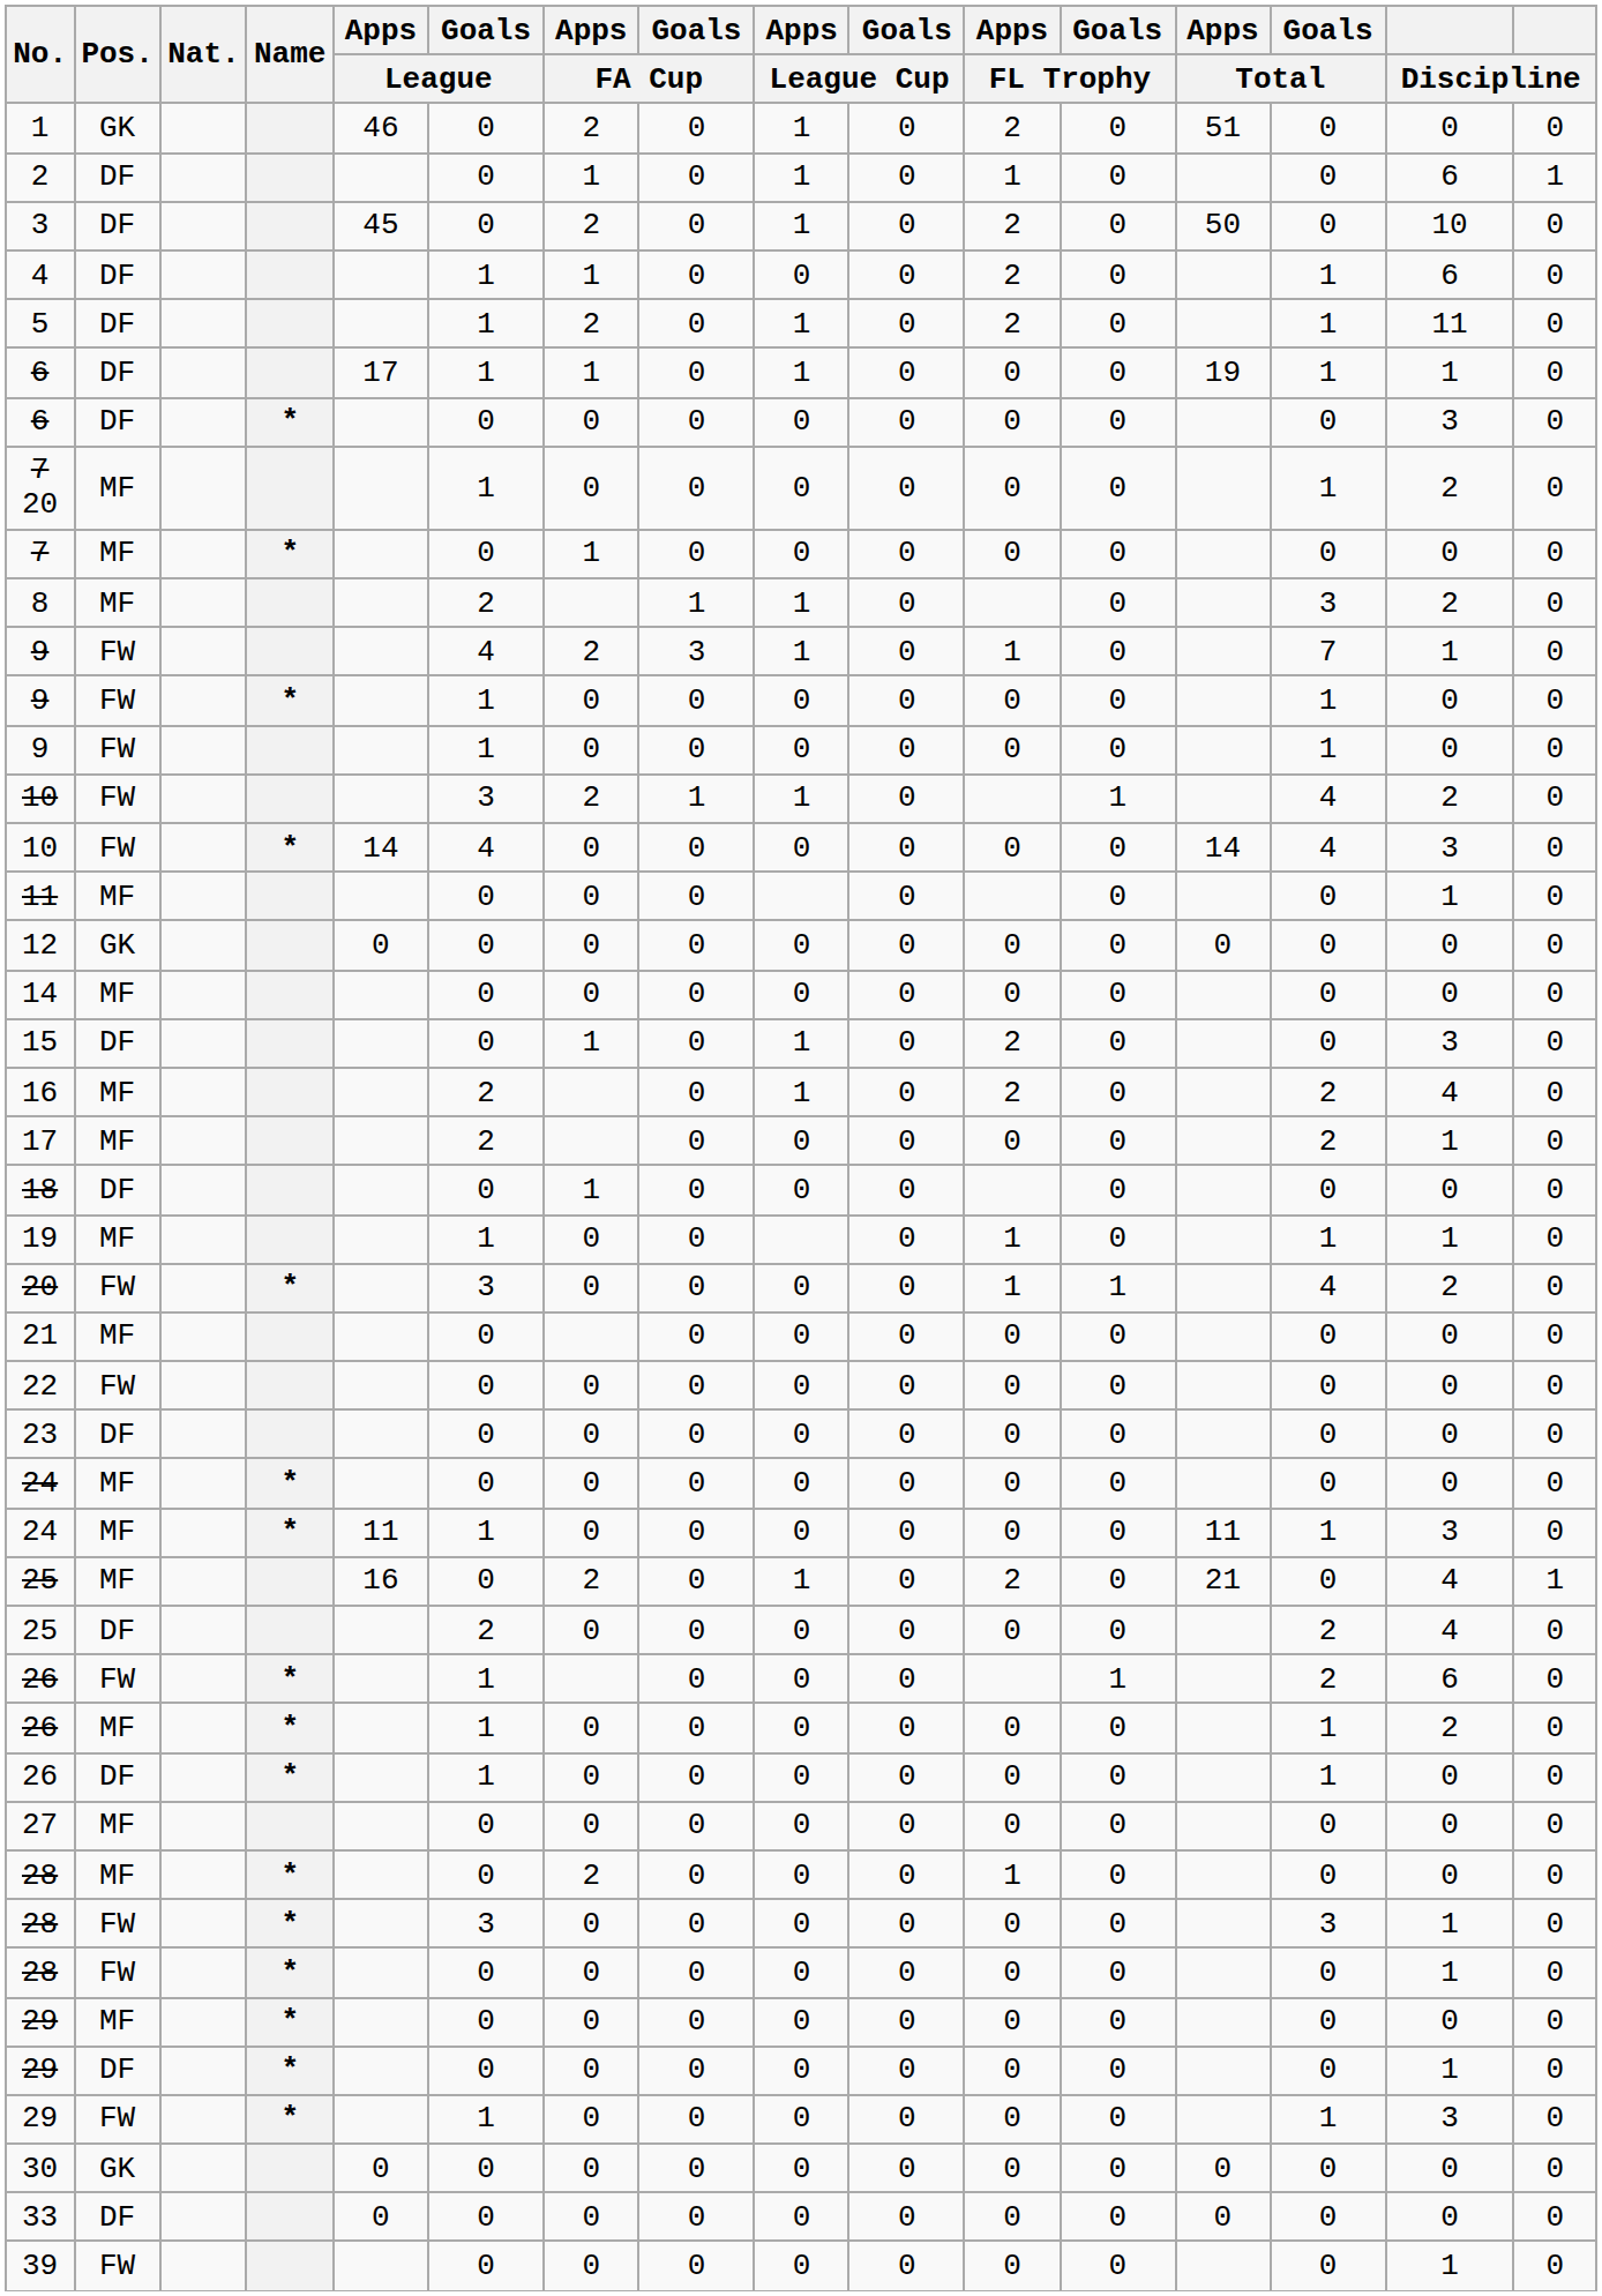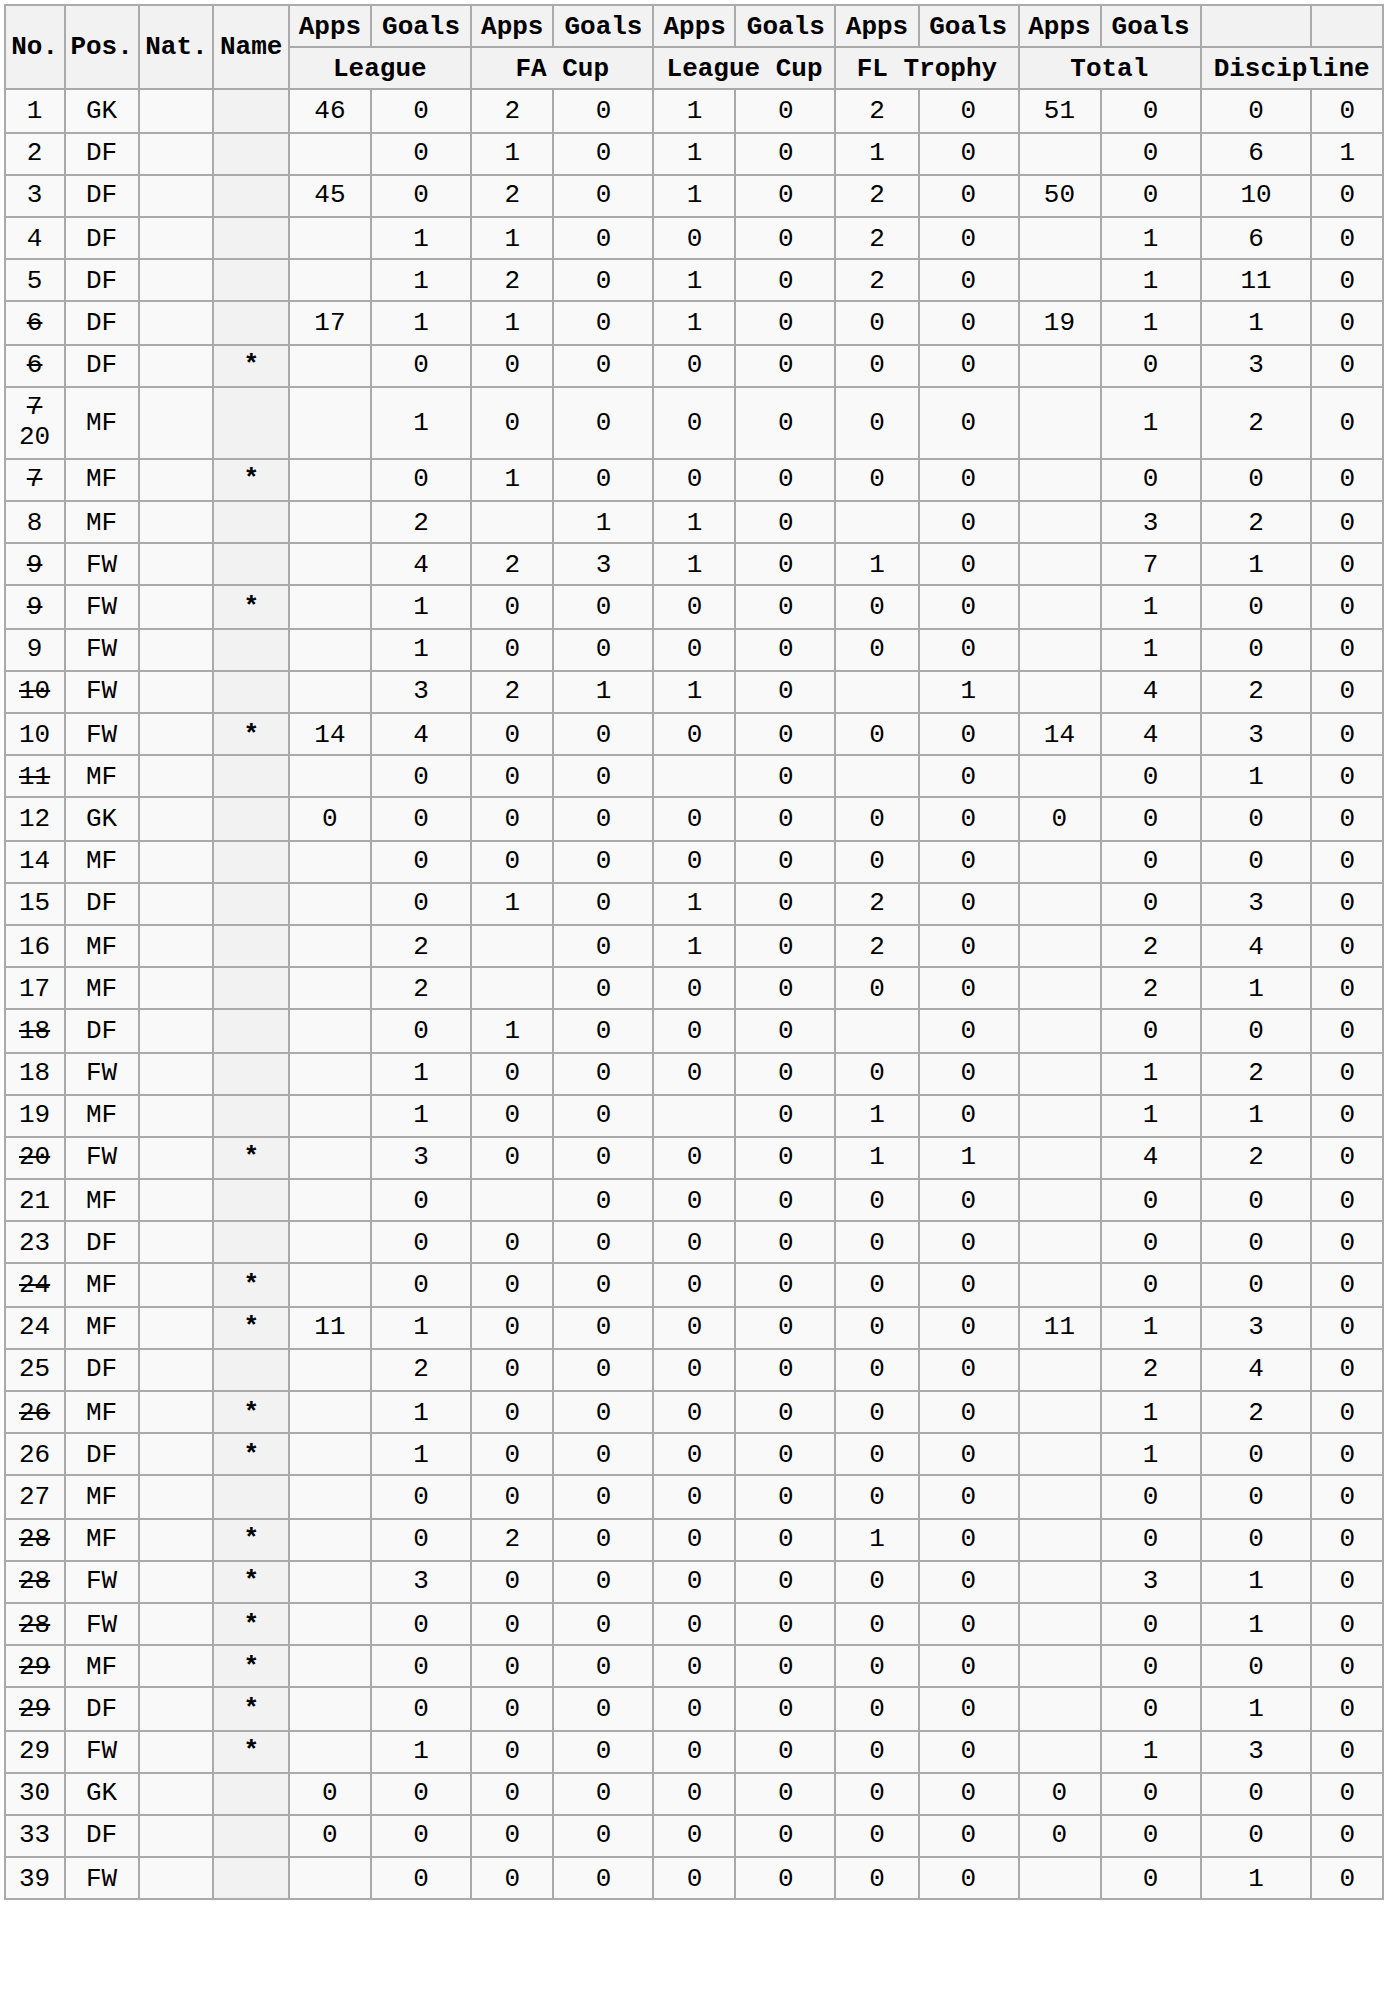+ row: 18 | FW | 1 | 0 | 0 | 0 | 0 | 0 | 0 | 1 | 2 | 0
- row: 22 | FW | 0 | 0 | 0 | 0 | 0 | 0 | 0 | 0 | 0 | 0
- row: 25 | MF | 16 | 0 | 2 | 0 | 1 | 0 | 2 | 0 | 21 | 0 | 4 | 1
- row: 26 | FW | * | 1 | 0 | 0 | 0 | 1 | 2 | 6 | 0
